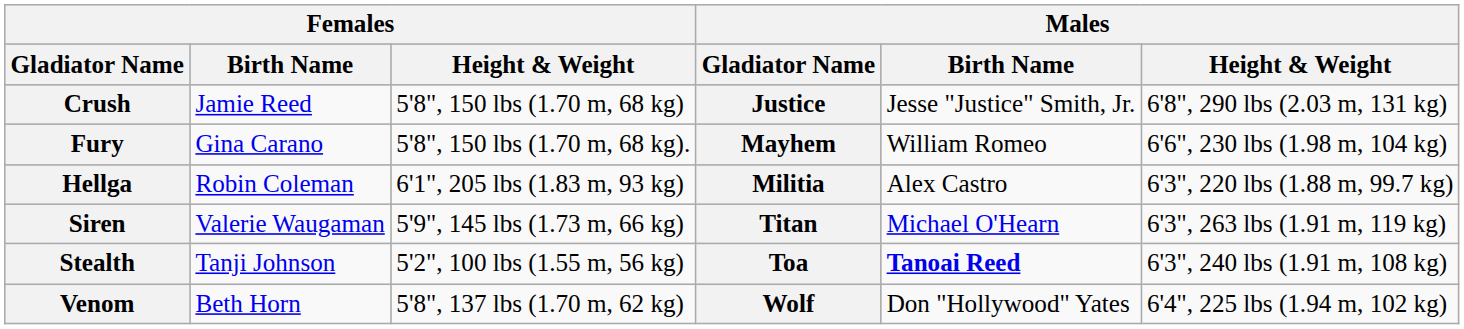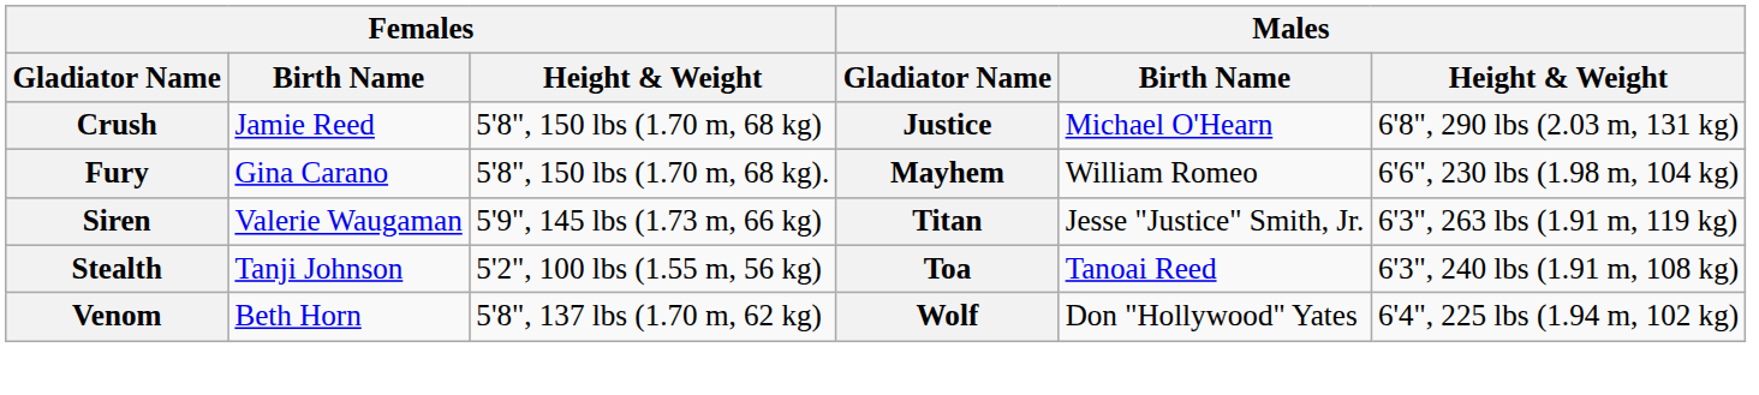Crush | Males / Birth Name: Jesse "Justice" Smith, Jr. -> Michael O'Hearn
- row: Hellga | Robin Coleman | 6'1", 205 lbs (1.83 m, 93 kg) | Militia | Alex Castro | 6'3", 220 lbs (1.88 m, 99.7 kg)
Siren | Males / Birth Name: Michael O'Hearn -> Jesse "Justice" Smith, Jr.
Stealth | Males / Birth Name: bold -> normal
